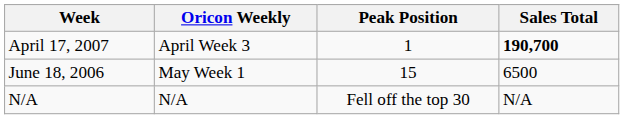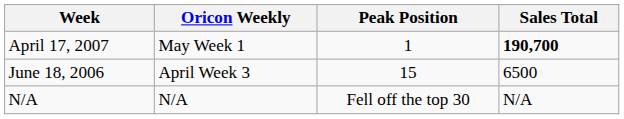April 17, 2007 | Oricon Weekly: April Week 3 -> May Week 1
June 18, 2006 | Oricon Weekly: May Week 1 -> April Week 3
